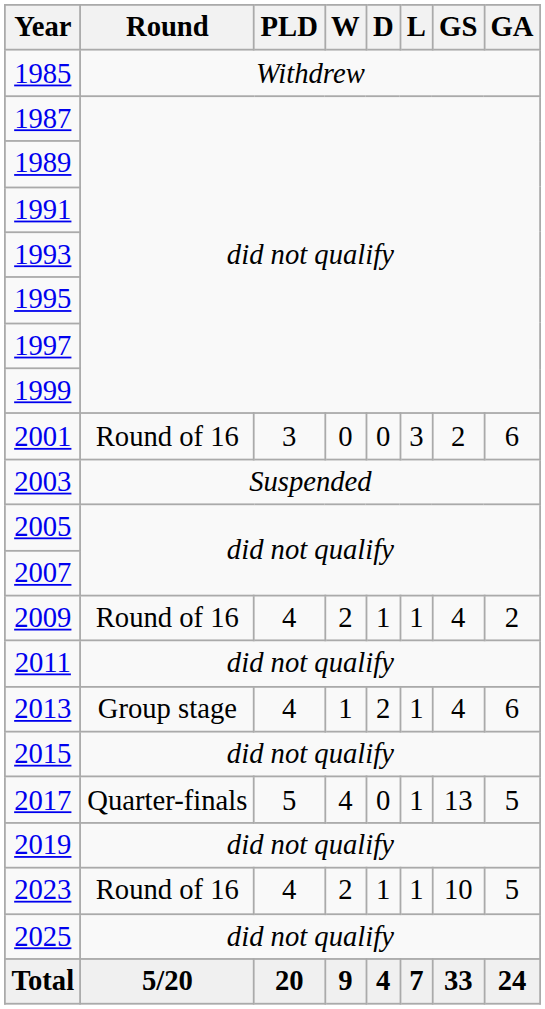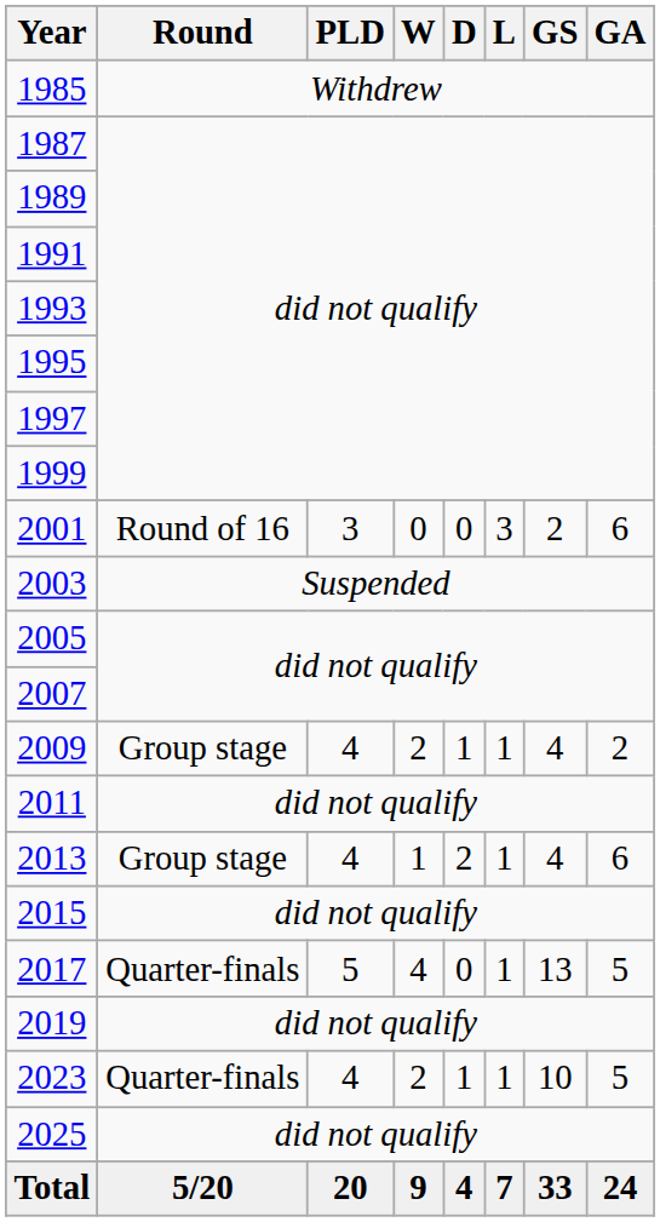2009 | Round: Round of 16 -> Group stage
2023 | Round: Round of 16 -> Quarter-finals
